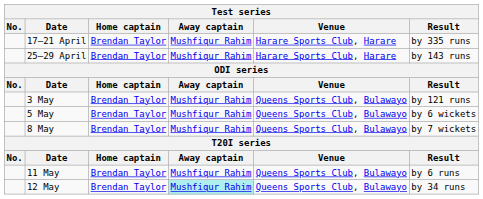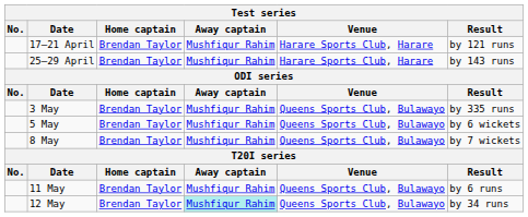17–21 April | Result: by 335 runs -> by 121 runs
3 May | Result: by 121 runs -> by 335 runs
